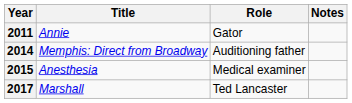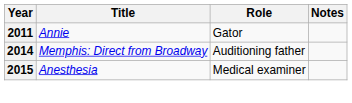- row: 2017 | Marshall | Ted Lancaster
